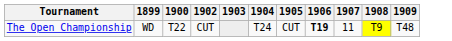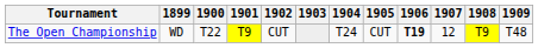+ column: 1901 | T9
The Open Championship | 1907: 11 -> 12
